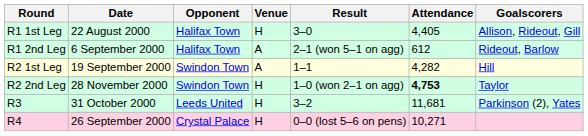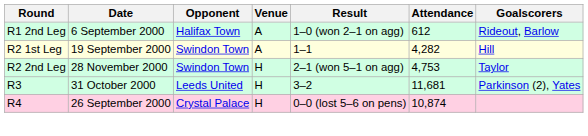- row: R1 1st Leg | 22 August 2000 | Halifax Town | H | 3–0 | 4,405 | Allison, Rideout, Gill
R1 2nd Leg | Result: 2–1 (won 5–1 on agg) -> 1–0 (won 2–1 on agg)
R2 2nd Leg | Result: 1–0 (won 2–1 on agg) -> 2–1 (won 5–1 on agg)
R2 2nd Leg | Attendance: bold -> normal
R4 | Attendance: 10,271 -> 10,874
